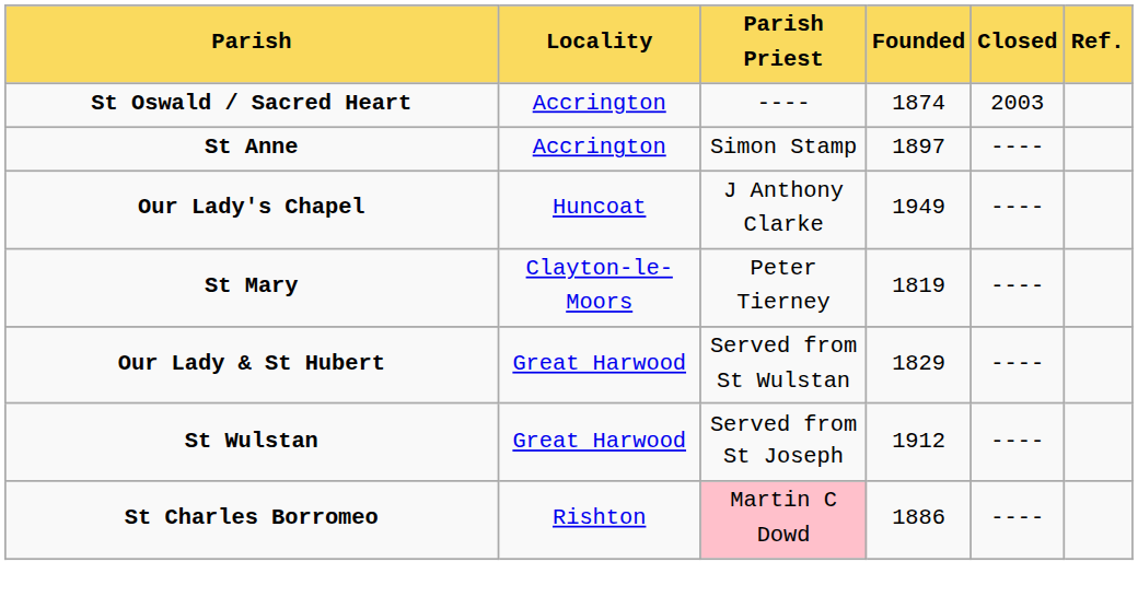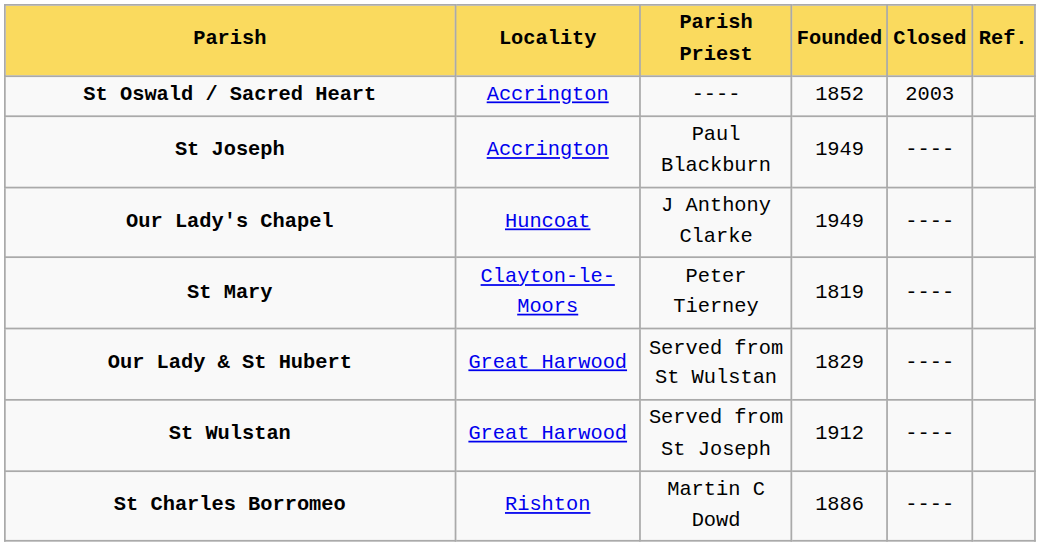St Oswald / Sacred Heart | Founded: 1874 -> 1852
- row: St Anne | Accrington | Simon Stamp | 1897 | ----
+ row: St Joseph | Accrington | Paul Blackburn | 1949 | ----
St Charles Borromeo | Parish Priest: pink background -> no background
